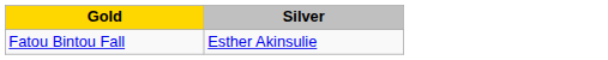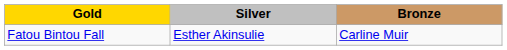+ column: Bronze | Carline Muir
